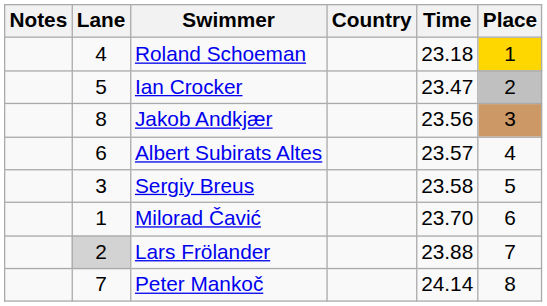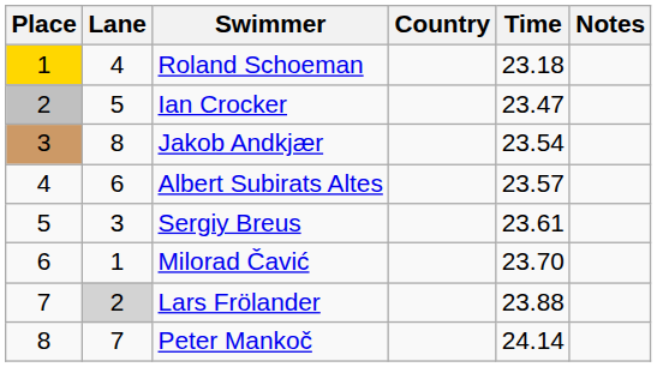columns swapped: Place <-> Notes
Jakob Andkjær | Time: 23.56 -> 23.54
Sergiy Breus | Time: 23.58 -> 23.61
